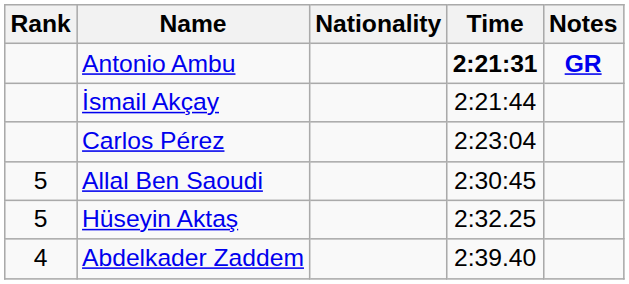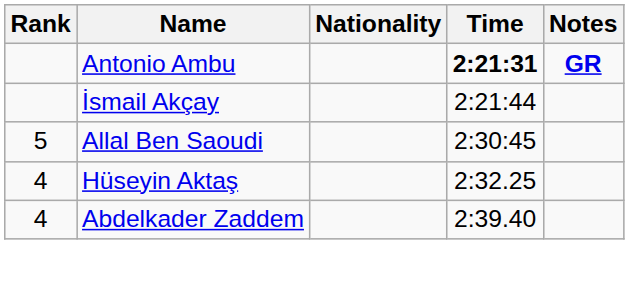- row: Carlos Pérez | 2:23:04
Hüseyin Aktaş | Rank: 5 -> 4
